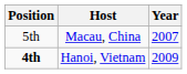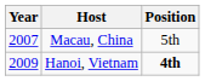columns swapped: Year <-> Position
